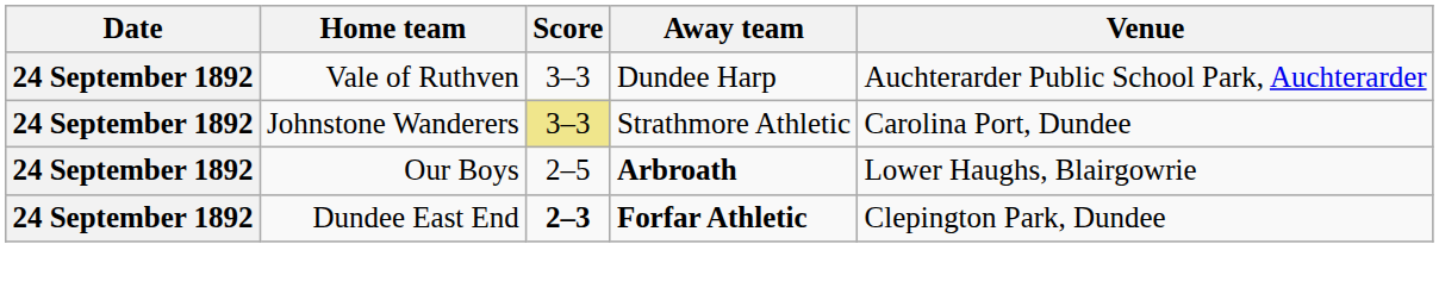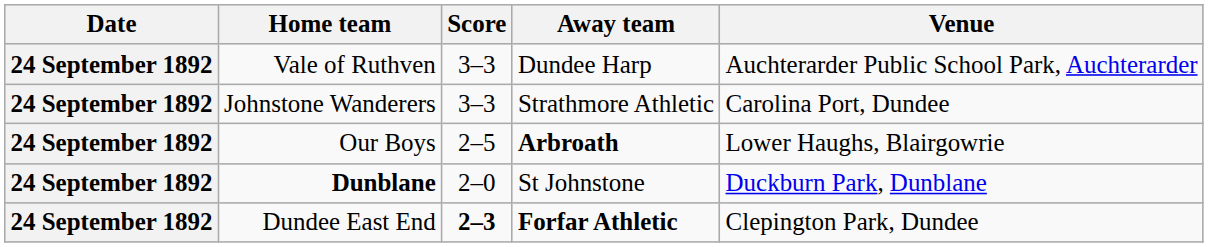Johnstone Wanderers | Score: khaki background -> no background
+ row: 24 September 1892 | Dunblane | 2–0 | St Johnstone | Duckburn Park, Dunblane
